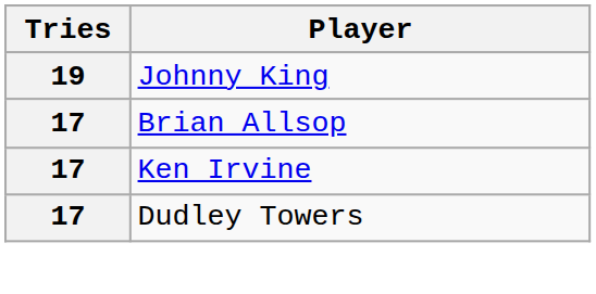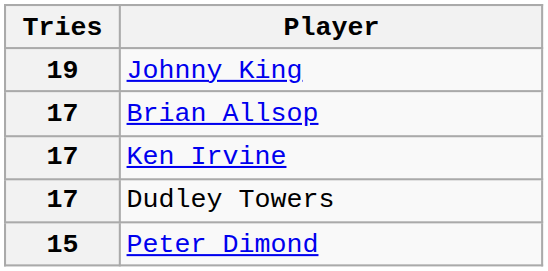+ row: 15 | Peter Dimond
